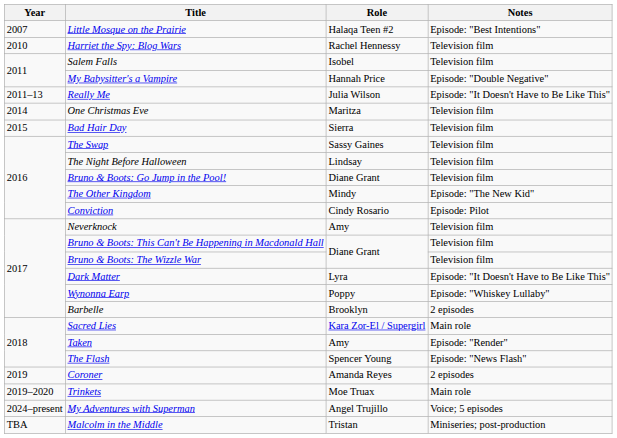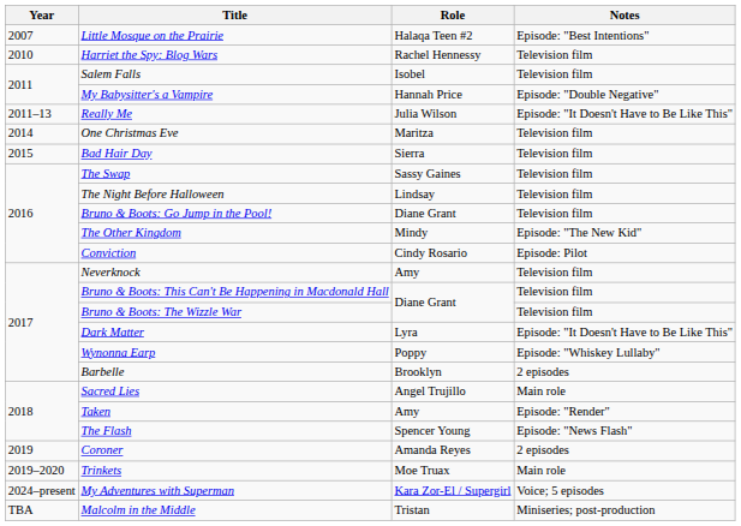Sacred Lies | Role: Kara Zor-El / Supergirl -> Angel Trujillo
My Adventures with Superman | Role: Angel Trujillo -> Kara Zor-El / Supergirl
